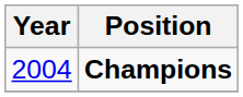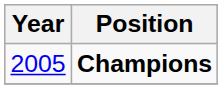Champions | Year: 2004 -> 2005
